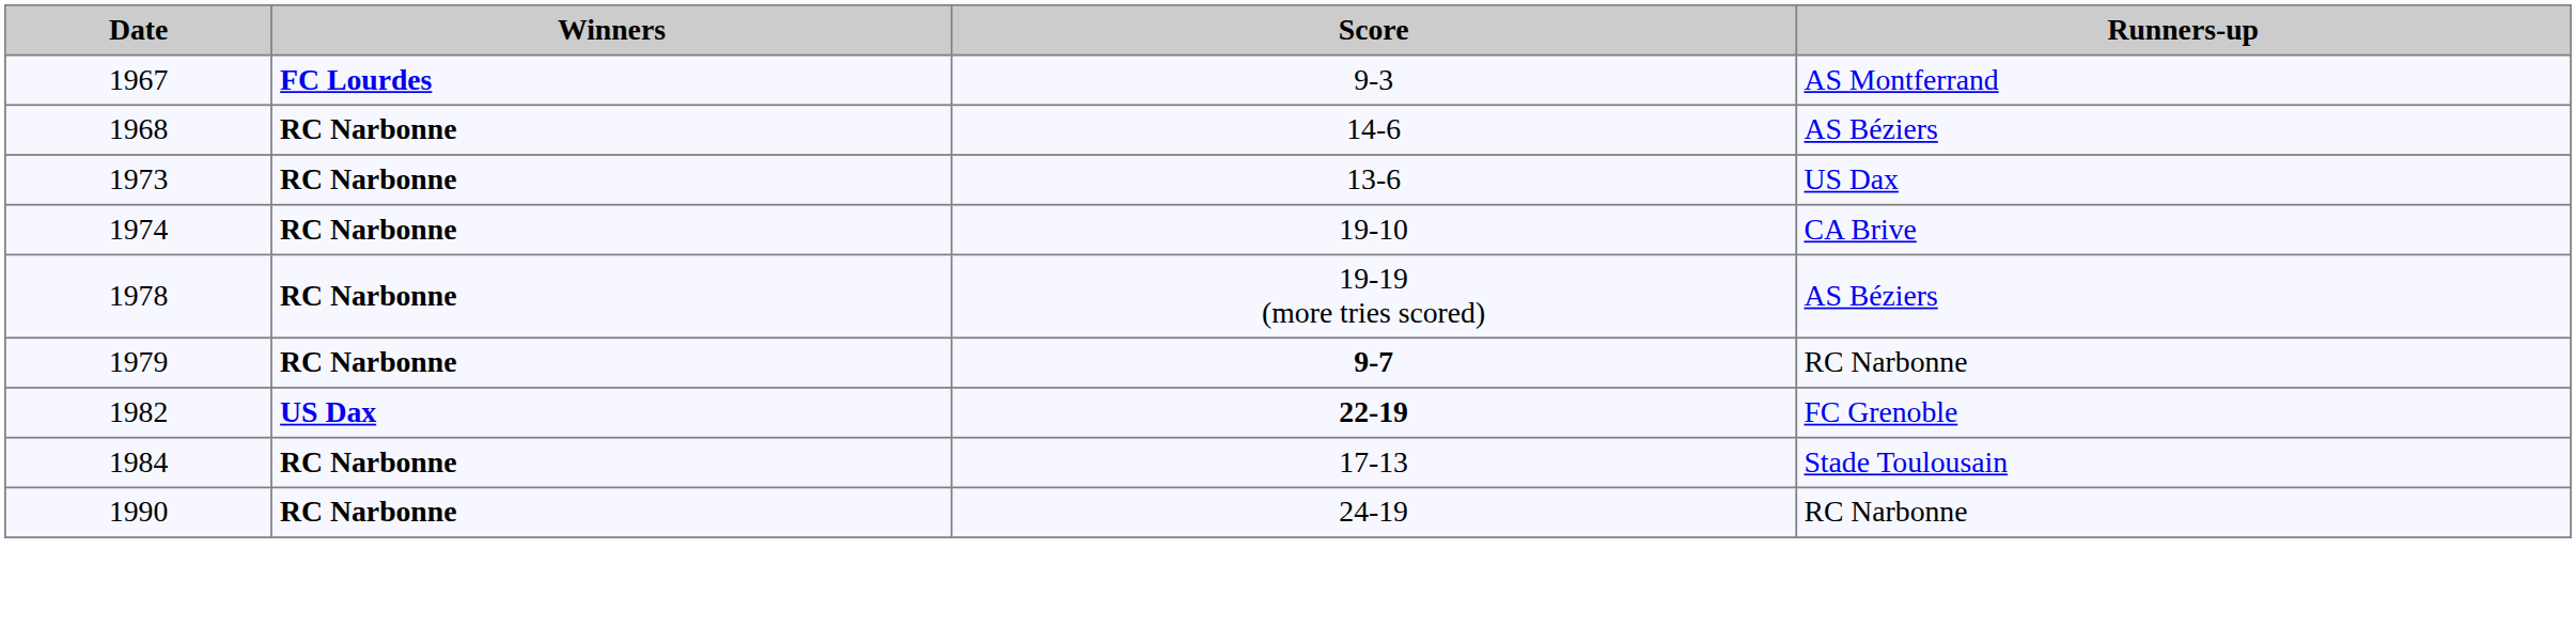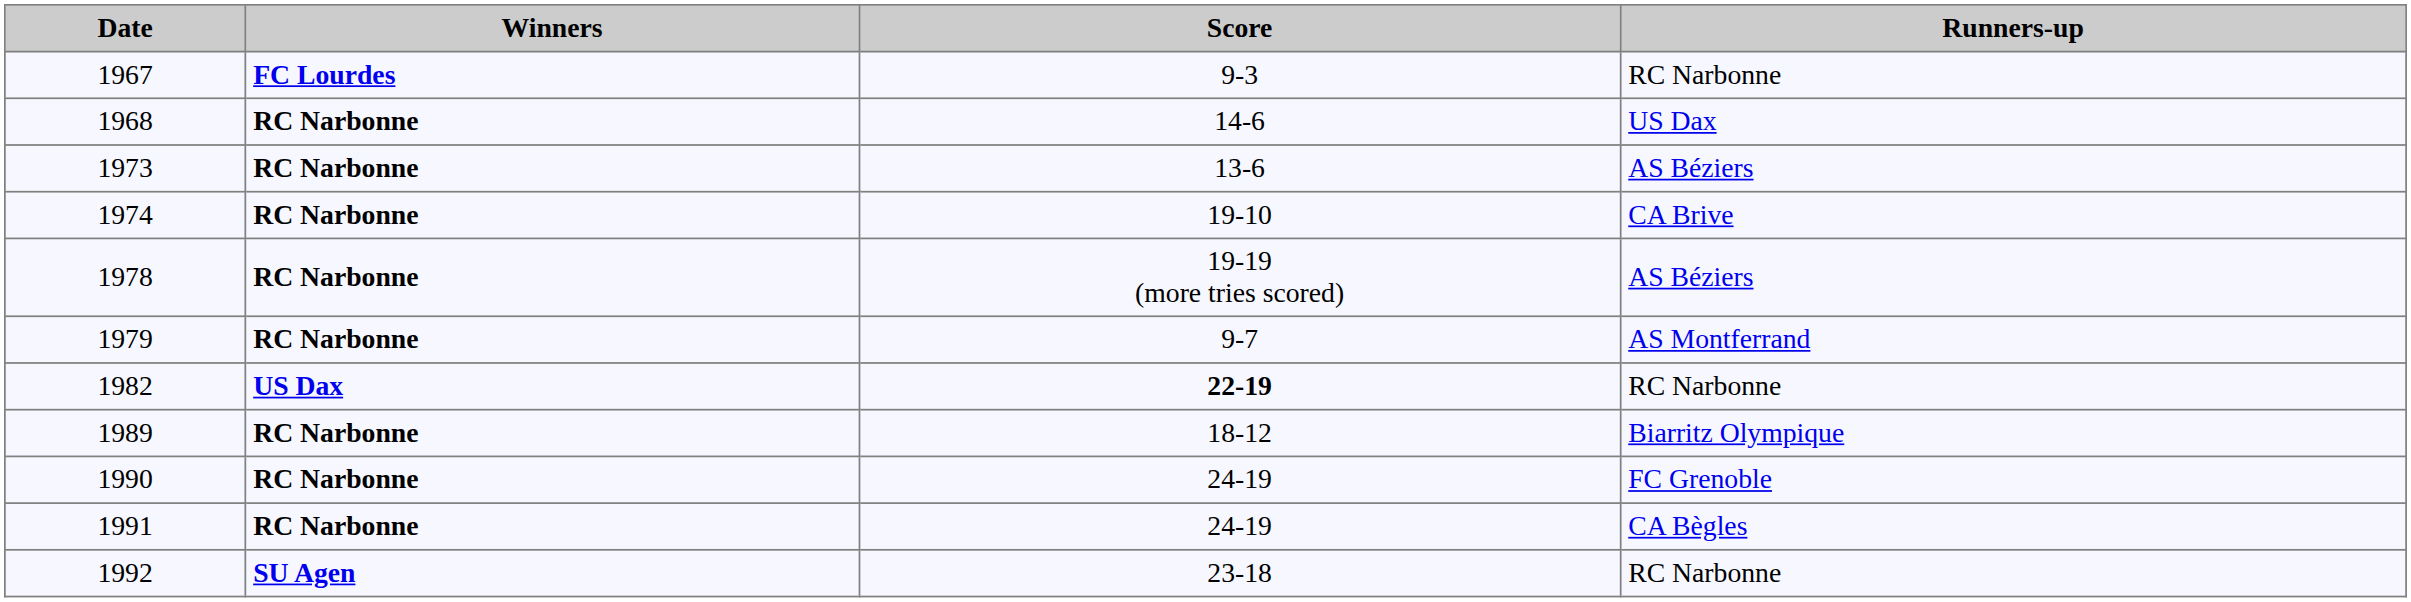1967 | Runners-up: AS Montferrand -> RC Narbonne
1968 | Runners-up: AS Béziers -> US Dax
1973 | Runners-up: US Dax -> AS Béziers
1979 | Score: bold -> normal
1979 | Runners-up: RC Narbonne -> AS Montferrand
1982 | Runners-up: FC Grenoble -> RC Narbonne
- row: 1984 | RC Narbonne | 17-13 | Stade Toulousain
+ row: 1989 | RC Narbonne | 18-12 | Biarritz Olympique
1990 | Runners-up: RC Narbonne -> FC Grenoble
+ row: 1991 | RC Narbonne | 24-19 | CA Bègles
+ row: 1992 | SU Agen | 23-18 | RC Narbonne
